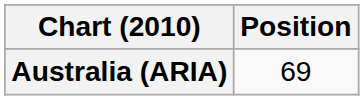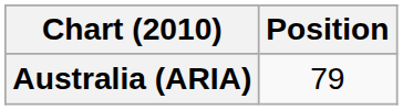Australia (ARIA) | Position: 69 -> 79
